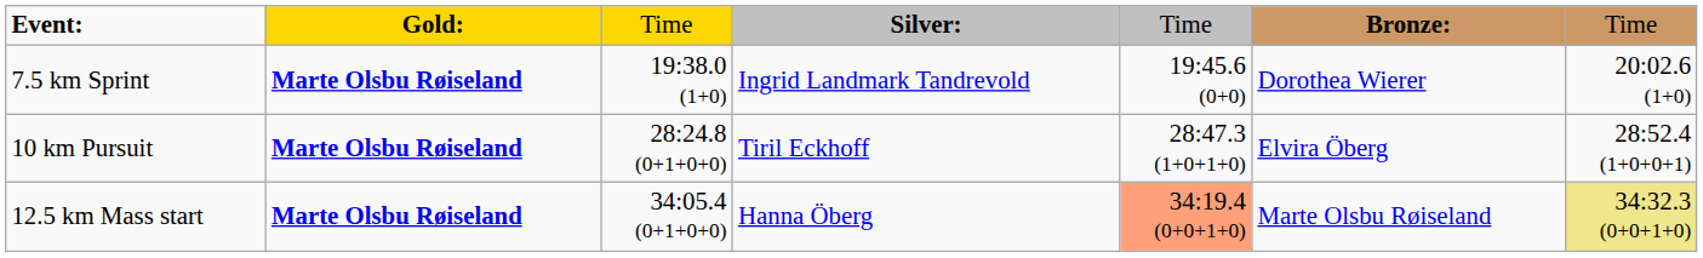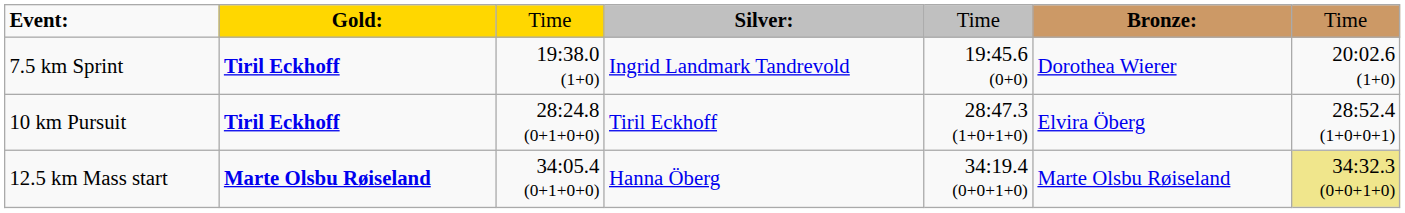7.5 km Sprint | column 2: Marte Olsbu Røiseland -> Tiril Eckhoff
10 km Pursuit | column 2: Marte Olsbu Røiseland -> Tiril Eckhoff
12.5 km Mass start | column 5: lightsalmon background -> no background
